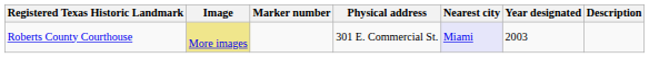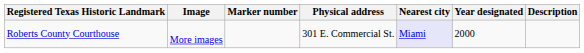Roberts County Courthouse | Image: khaki background -> no background
Roberts County Courthouse | Year designated: 2003 -> 2000
